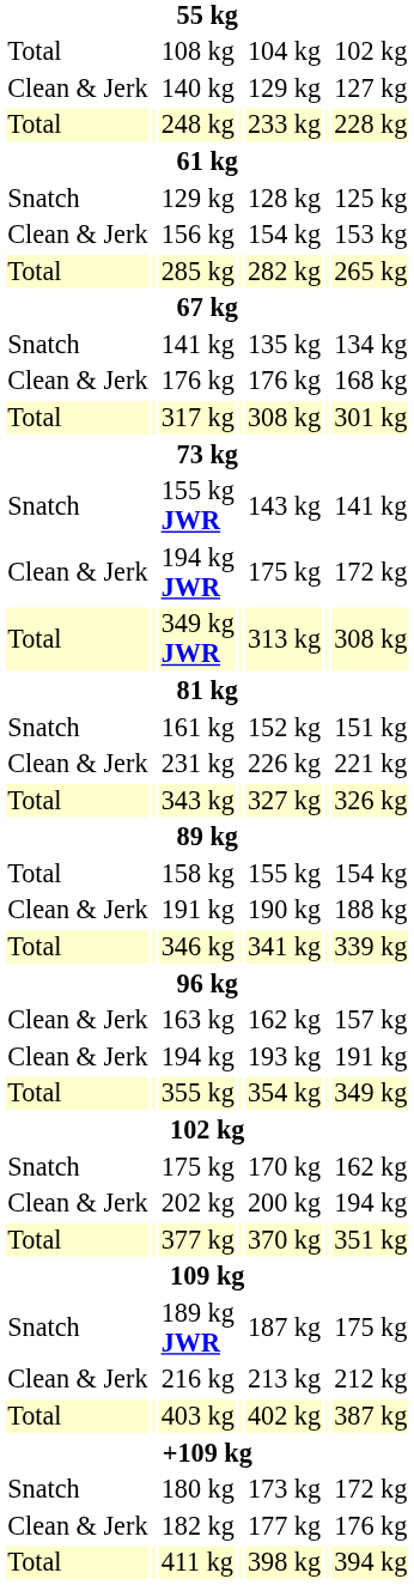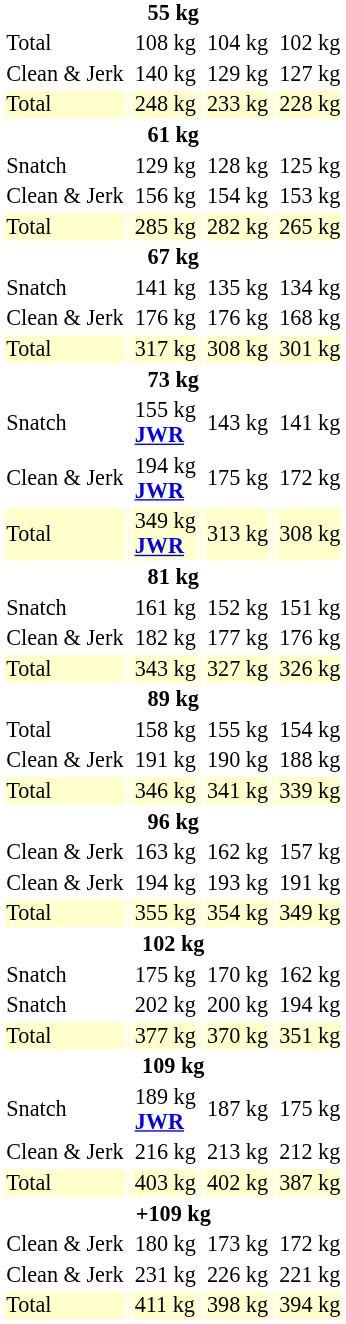rows swapped: 182 kg <-> 231 kg
202 kg | column 1: Clean & Jerk -> Snatch
180 kg | column 1: Snatch -> Clean & Jerk
